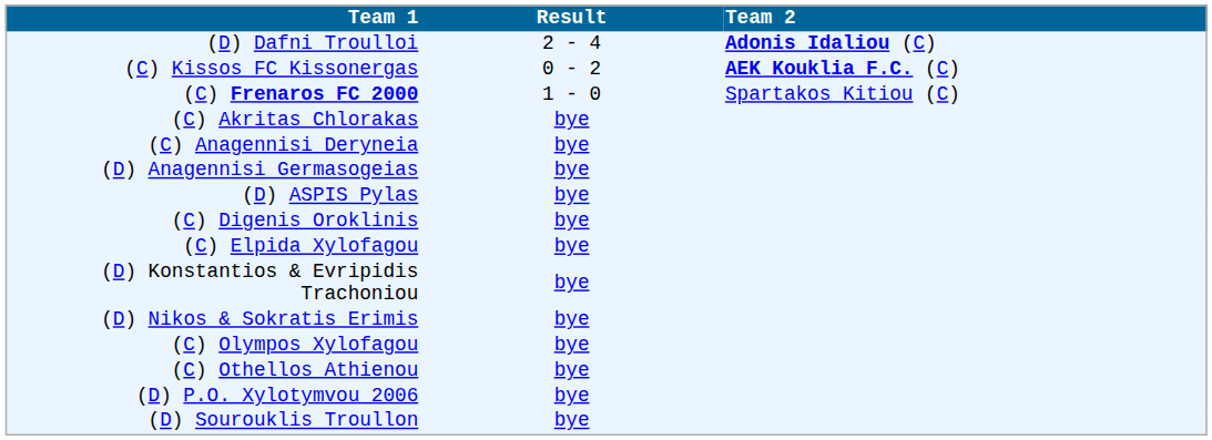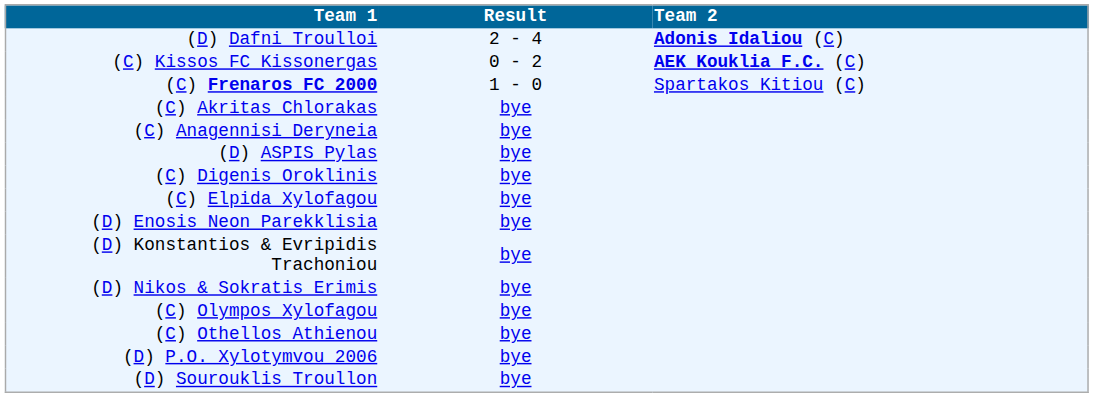- row: (D) Anagennisi Germasogeias | bye
+ row: (D) Enosis Neon Parekklisia | bye
